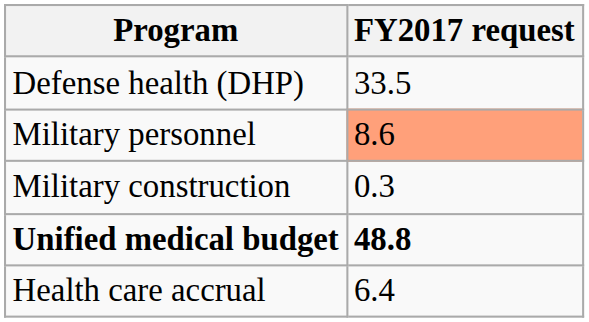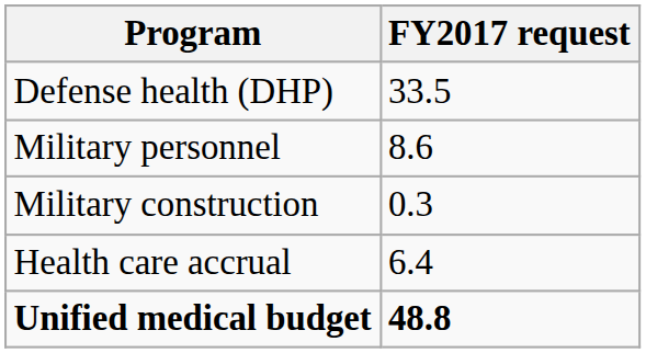Military personnel | FY2017 request: lightsalmon background -> no background
rows swapped: Health care accrual <-> Unified medical budget
